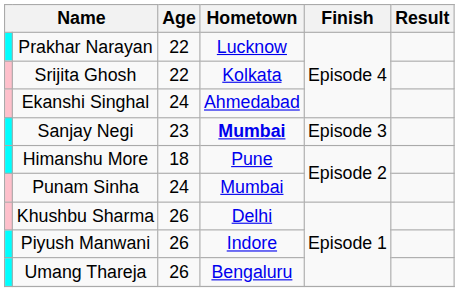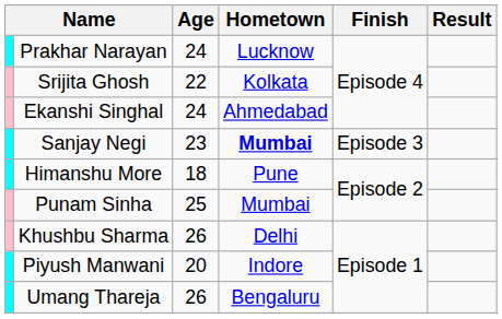Prakhar Narayan | Age: 22 -> 24
Punam Sinha | Age: 24 -> 25
Piyush Manwani | Age: 26 -> 20
